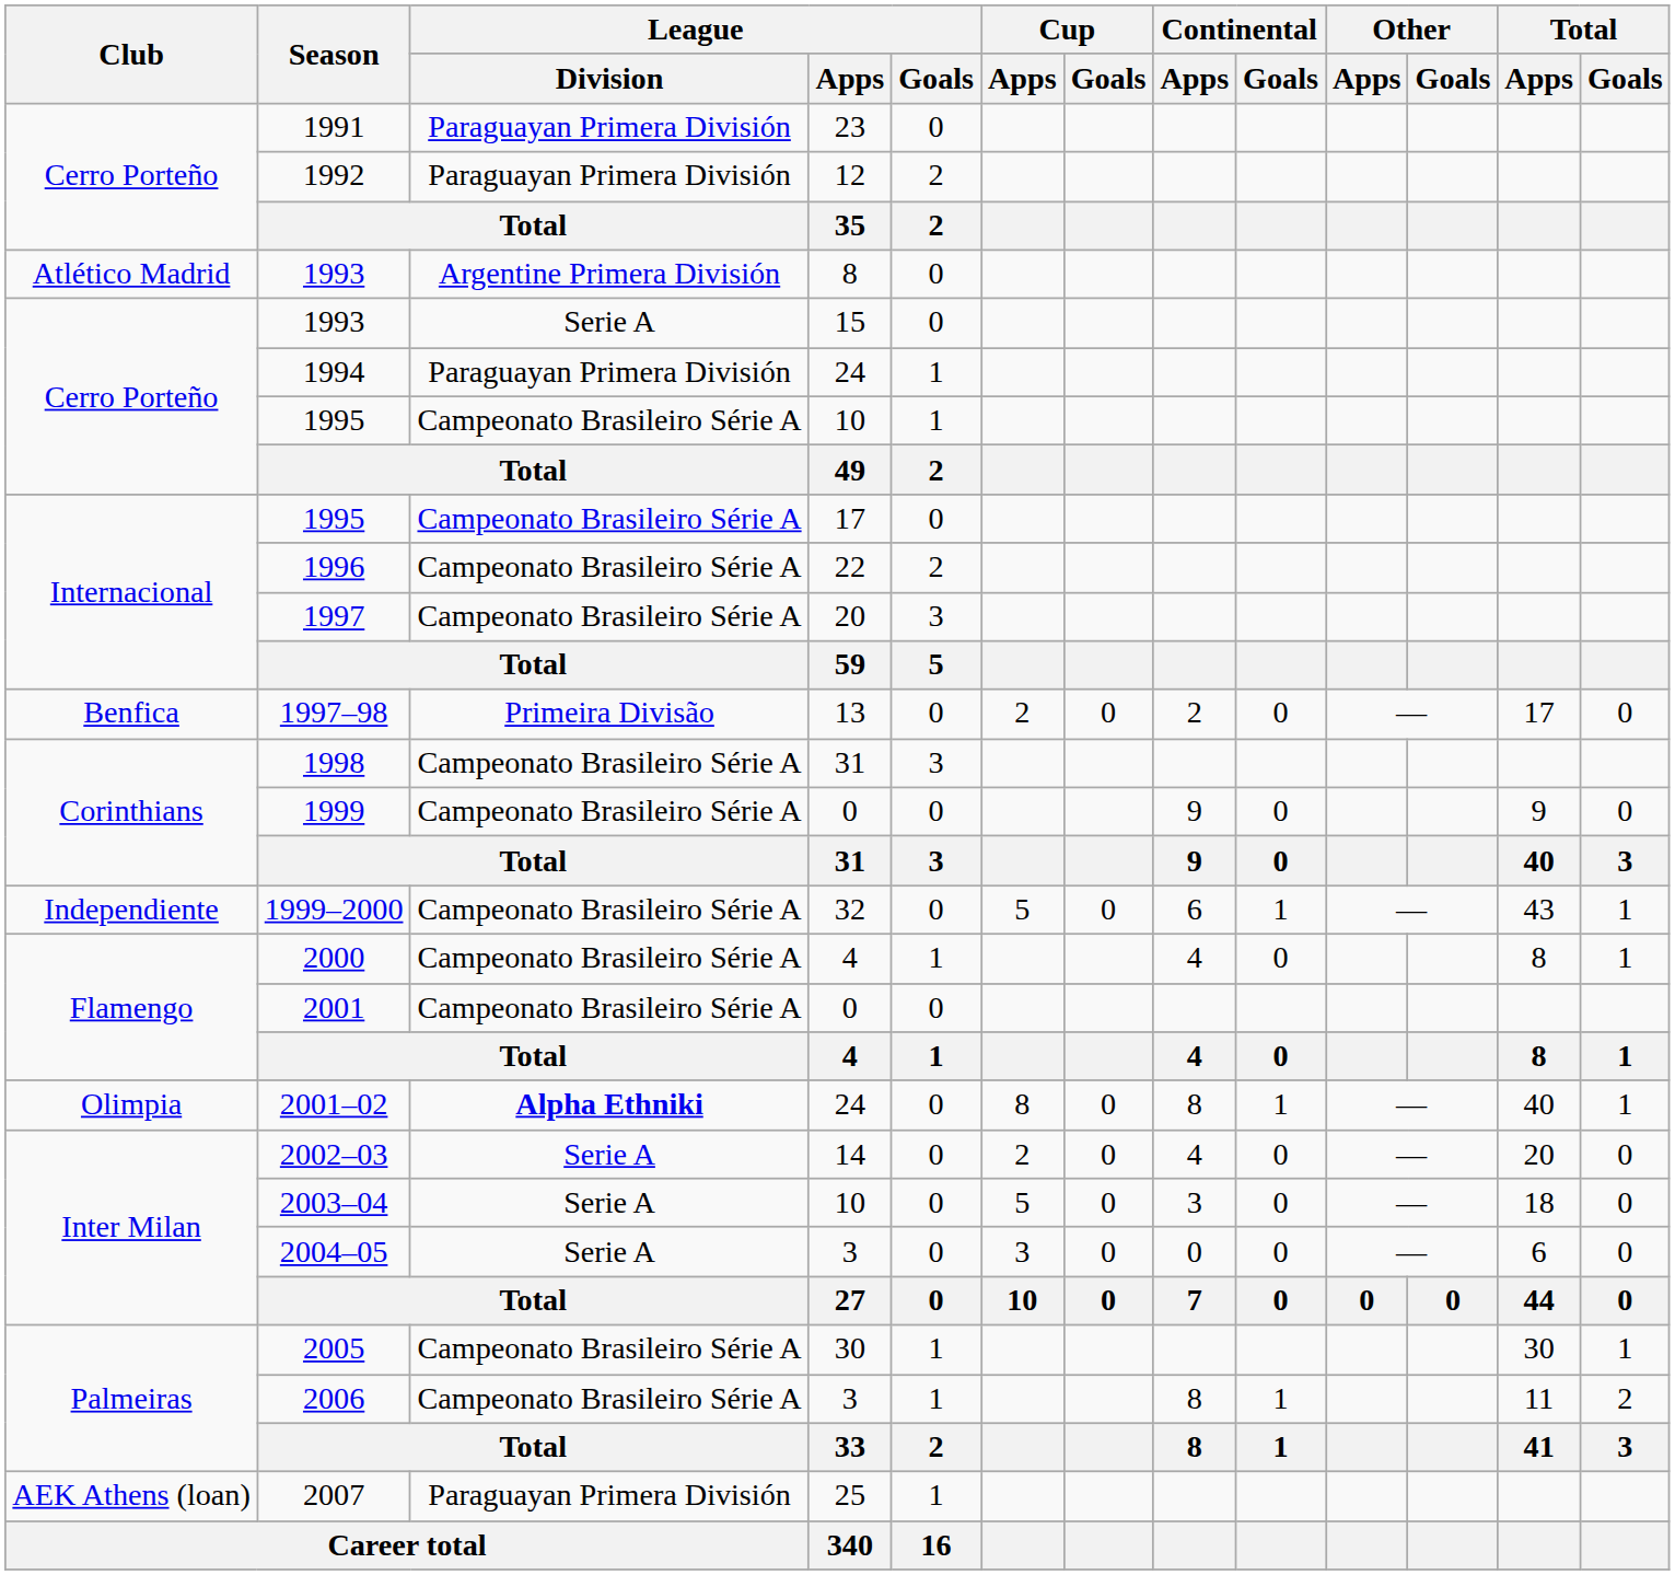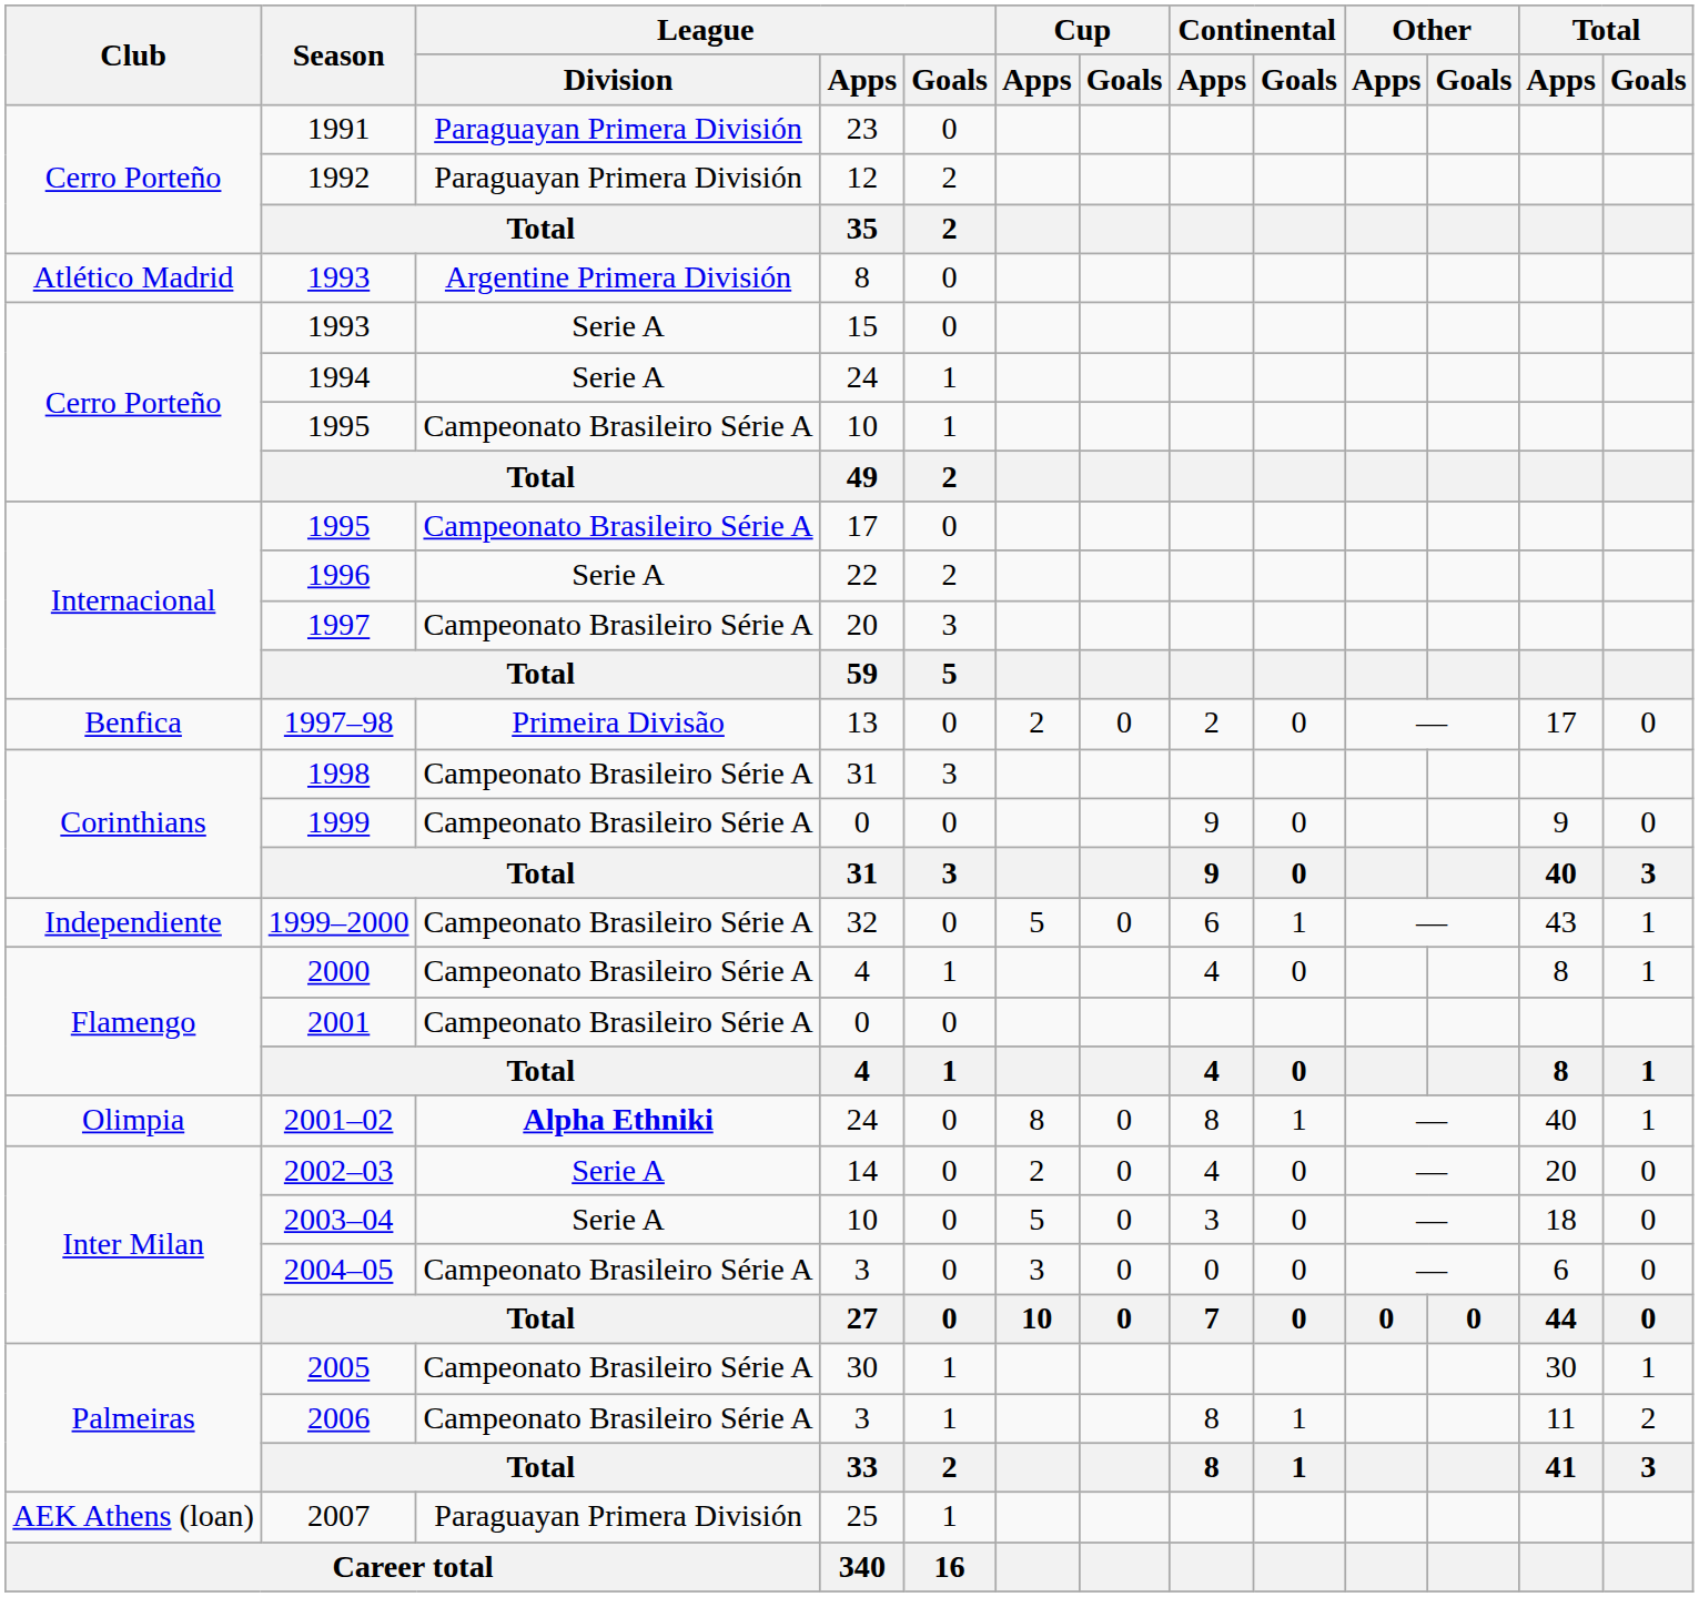1994 | League / Division: Paraguayan Primera División -> Serie A
1996 | League / Division: Campeonato Brasileiro Série A -> Serie A
2004–05 | League / Division: Serie A -> Campeonato Brasileiro Série A
